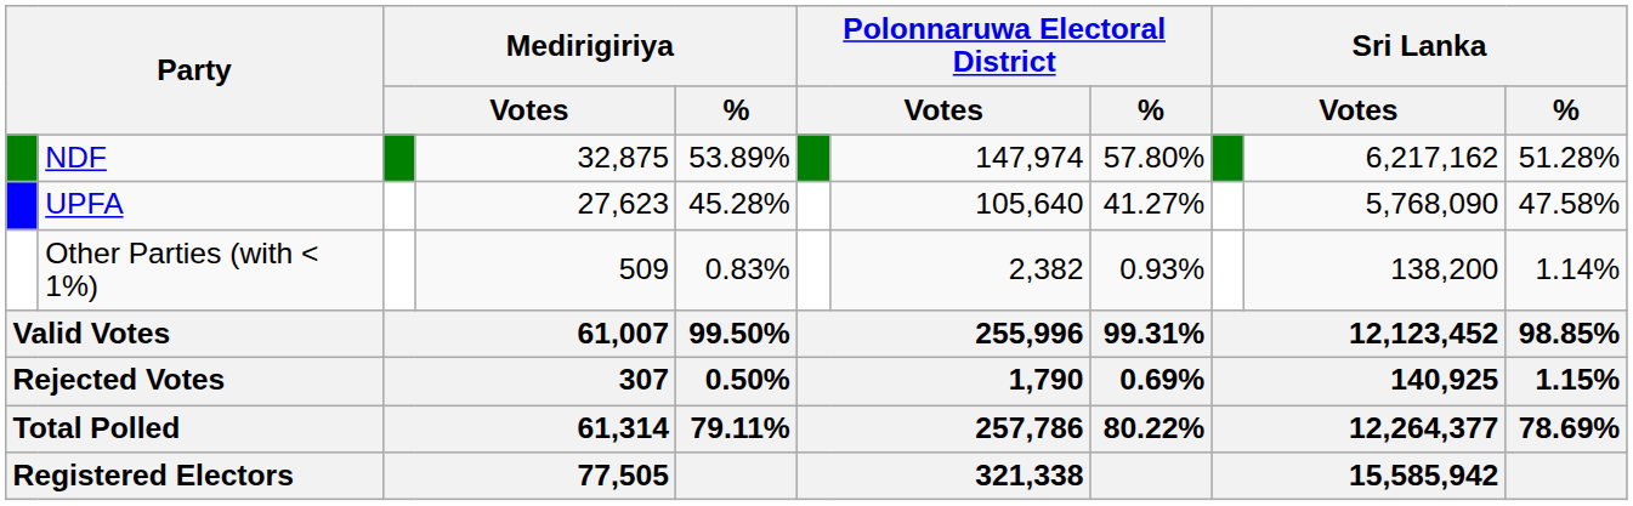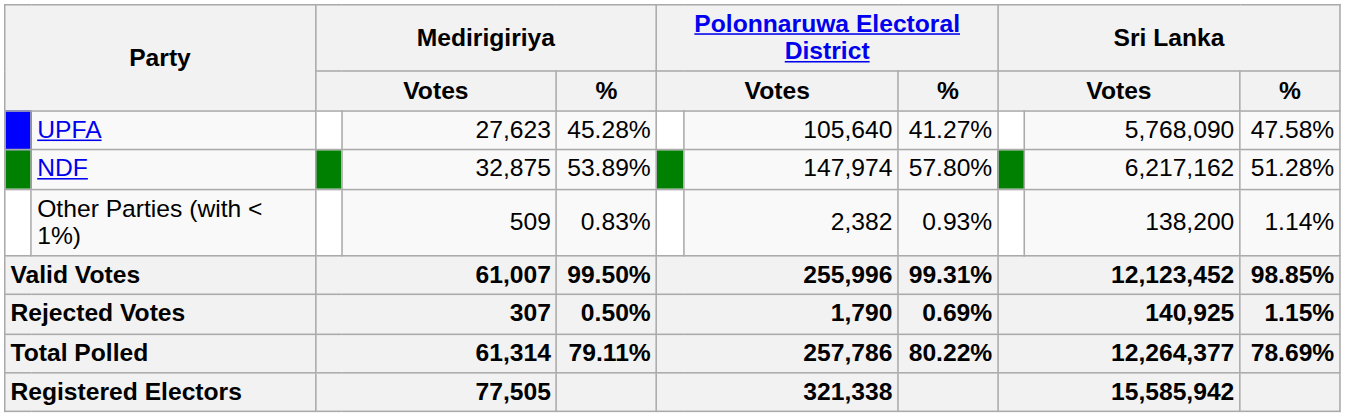rows swapped: NDF <-> UPFA
